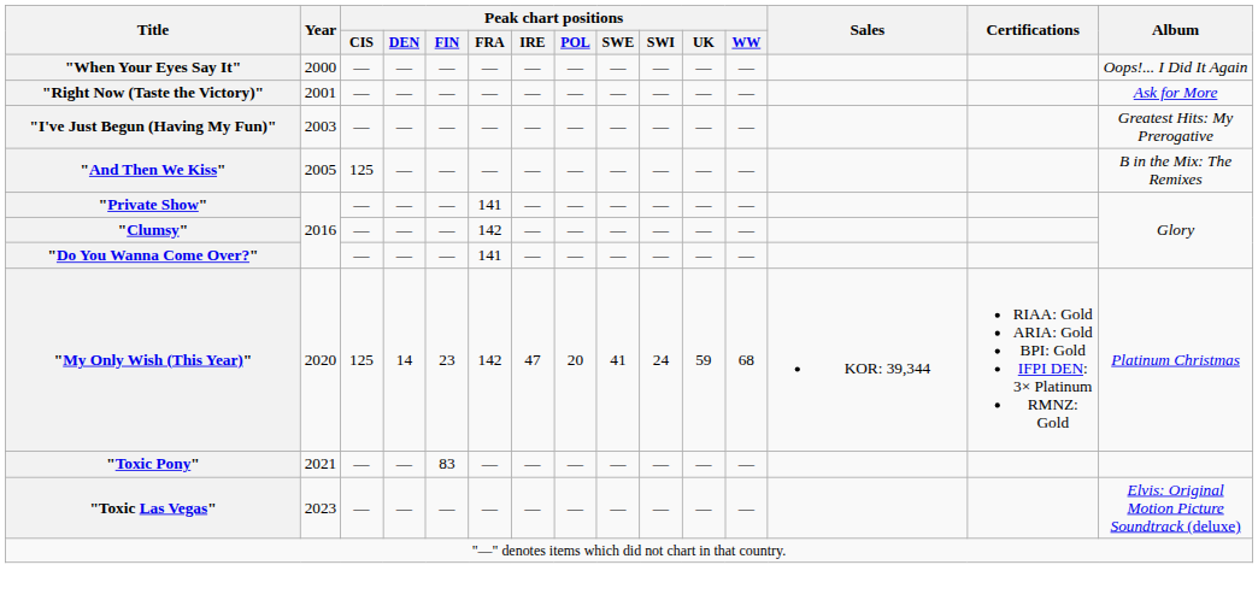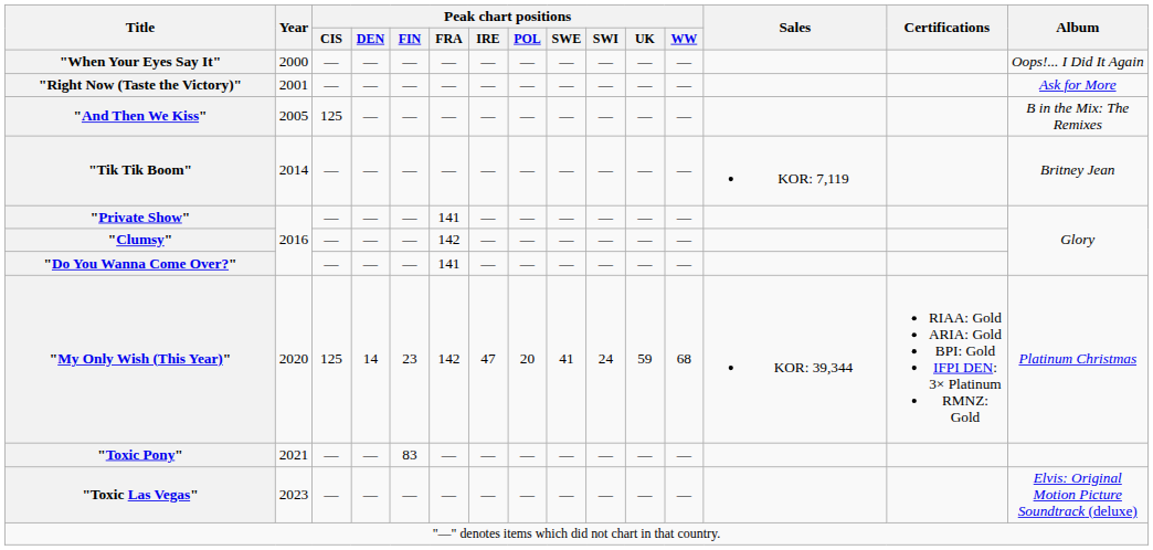- row: "I've Just Begun (Having My Fun)" | 2003 | — | — | — | — | — | — | — | — | — | — | Greatest Hits: My Prerogative
+ row: "Tik Tik Boom" | 2014 | — | — | — | — | — | — | — | — | — | — | KOR: 7,119 | Britney Jean
